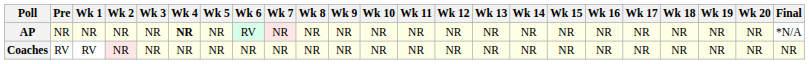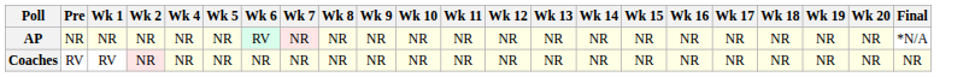- column: Wk 3 | NR | NR
AP | Wk 4: bold -> normal
